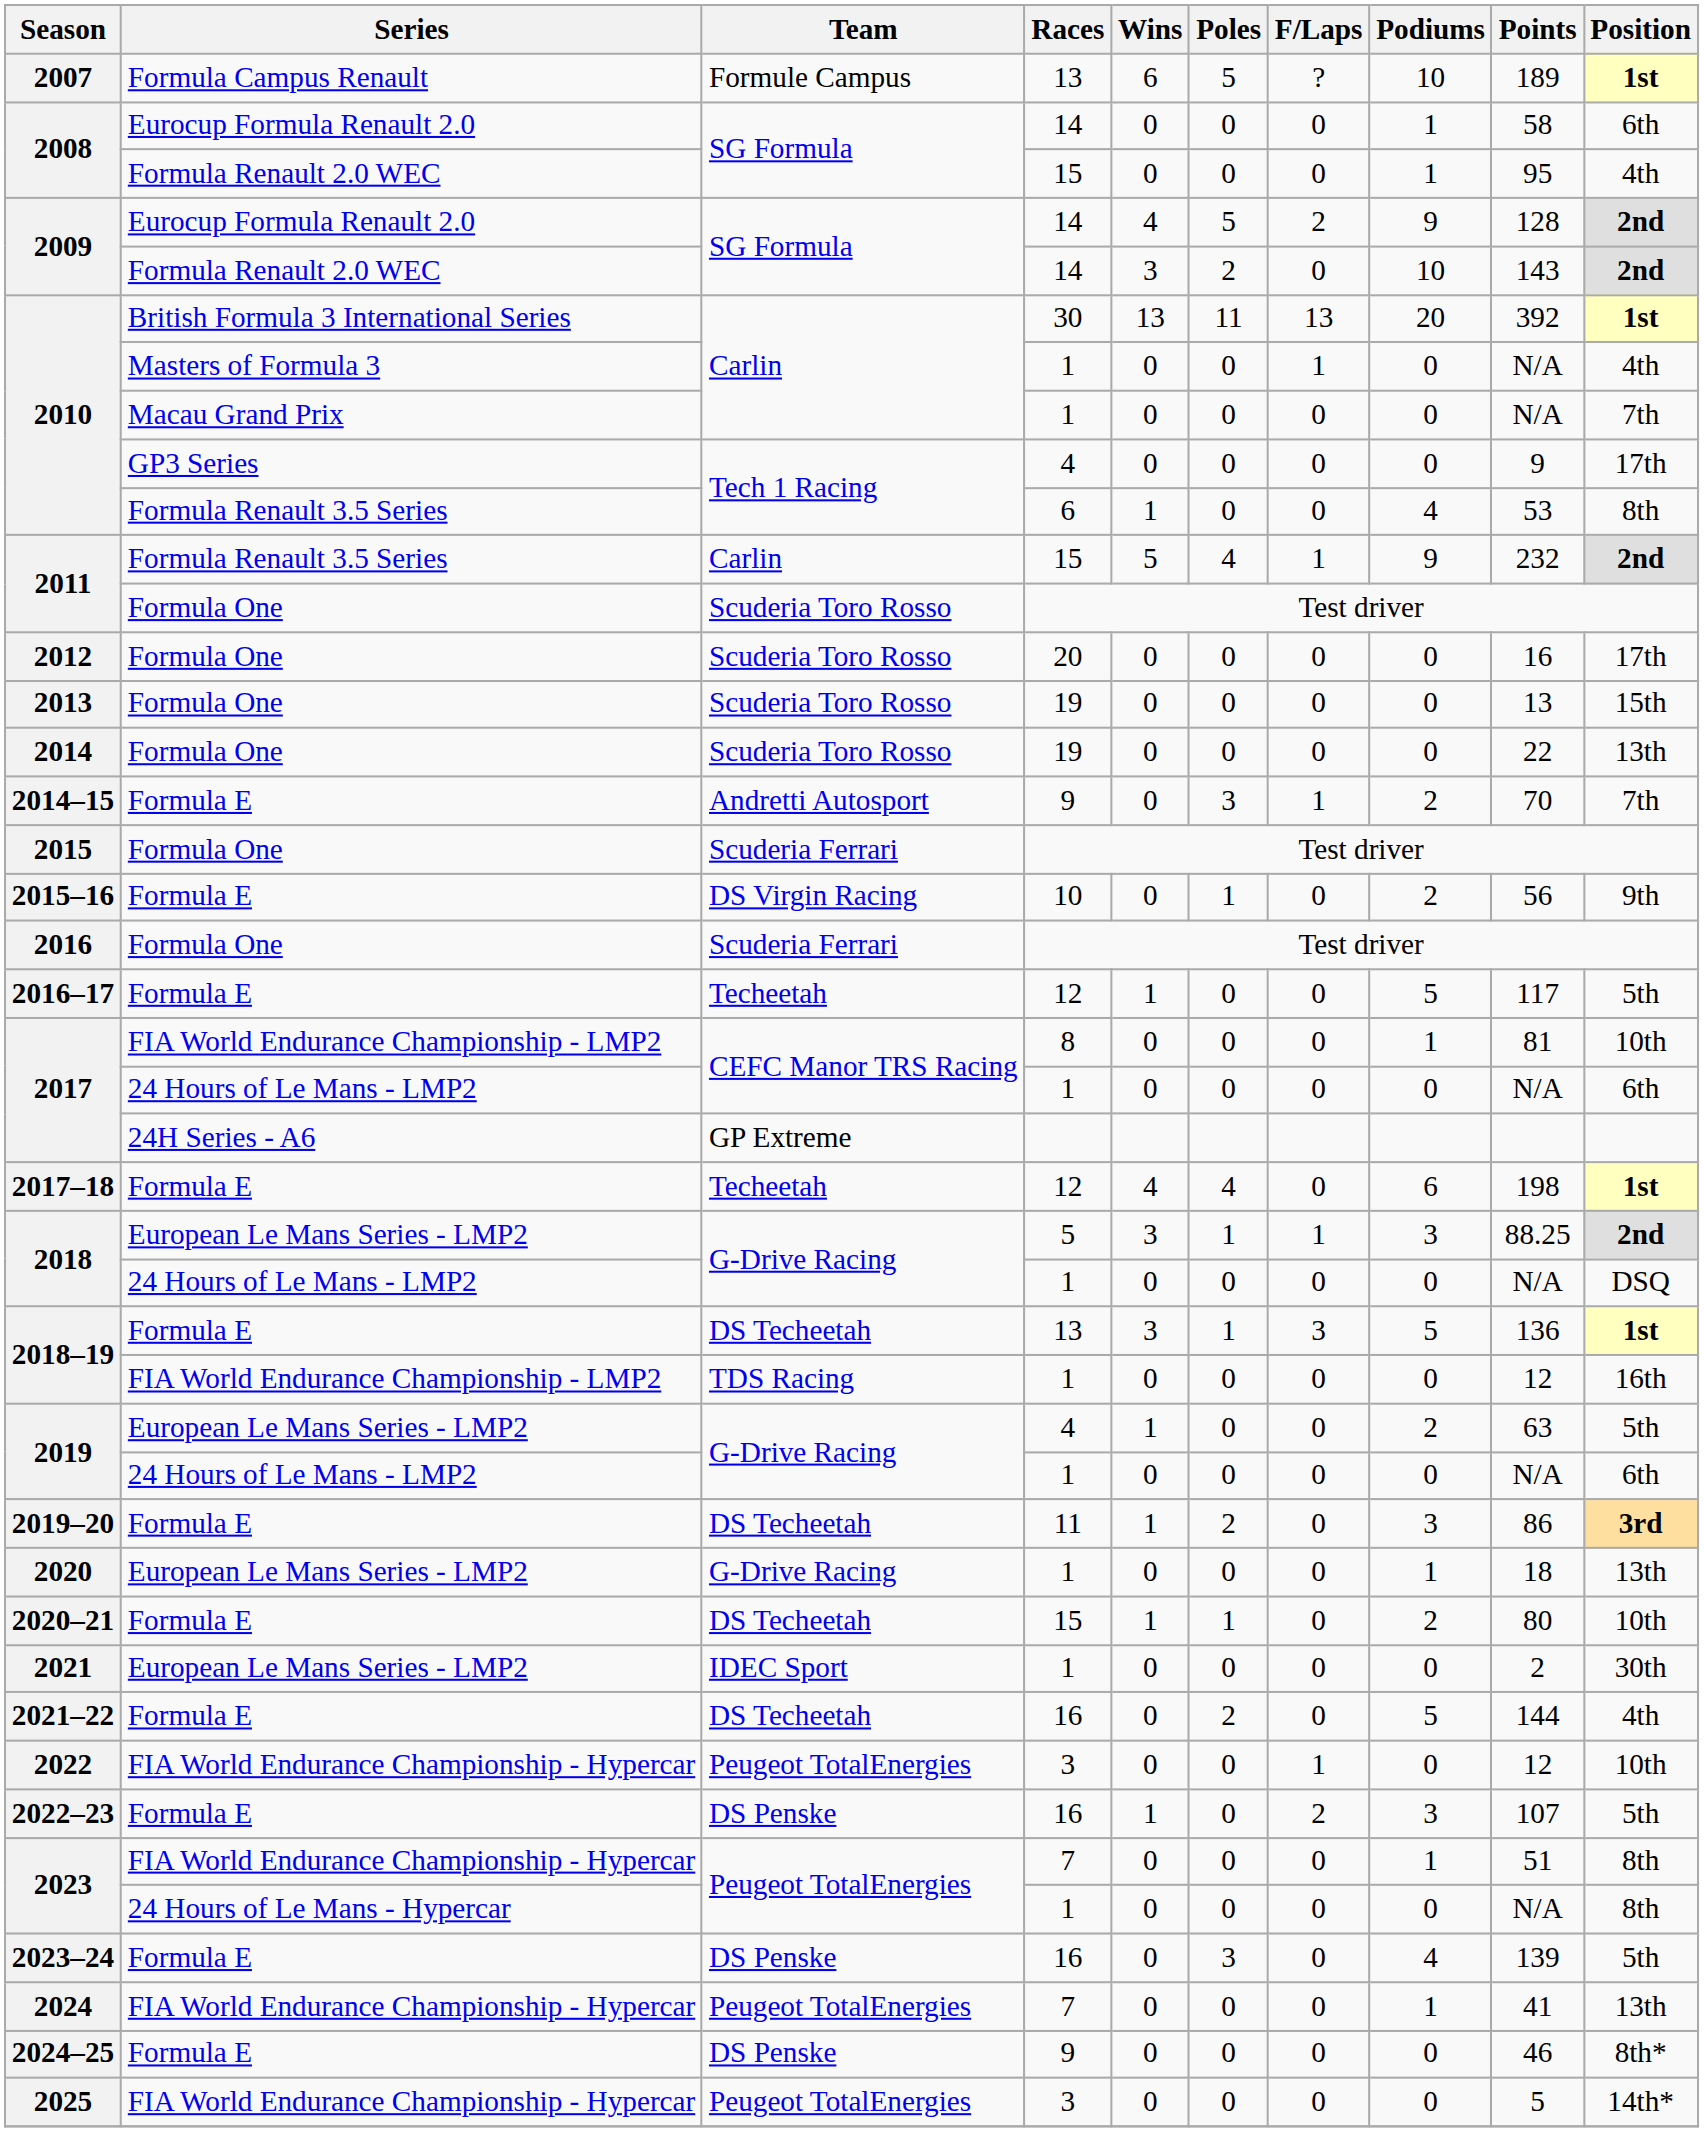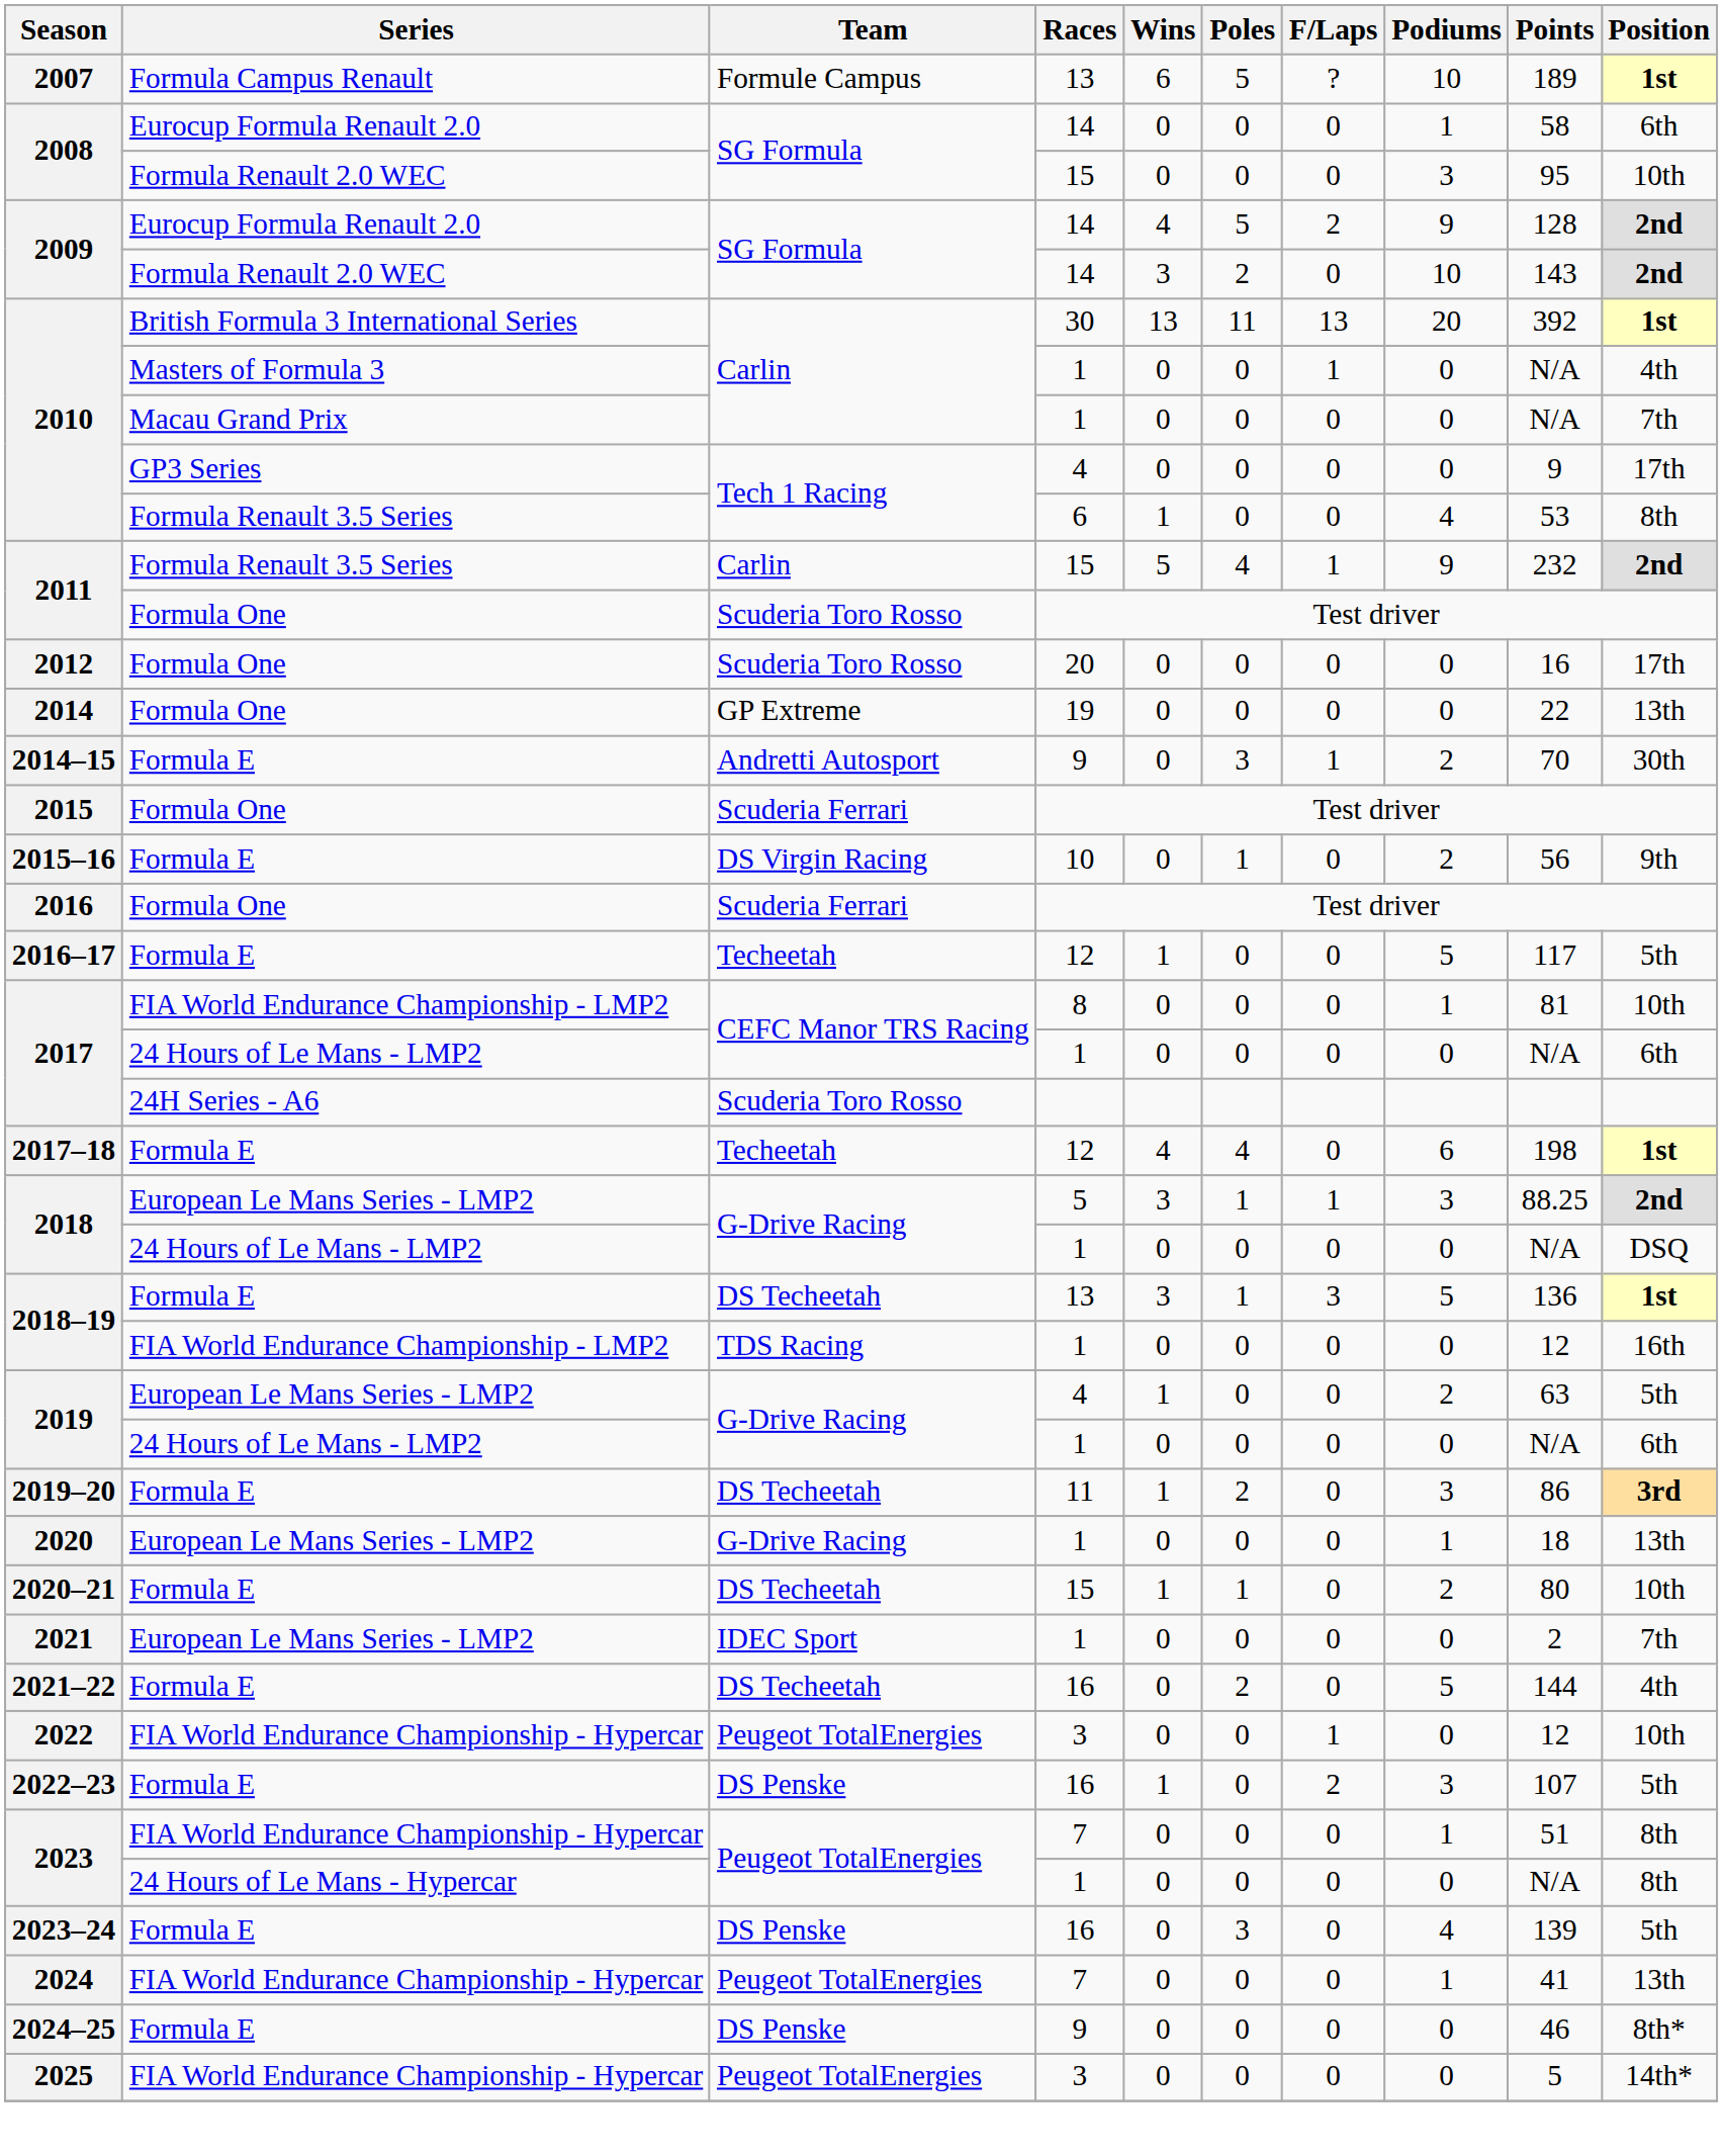2008 / Formula Renault 2.0 WEC | Podiums: 1 -> 3
2008 / Formula Renault 2.0 WEC | Position: 4th -> 10th
- row: 2013 | Formula One | Scuderia Toro Rosso | 19 | 0 | 0 | 0 | 0 | 13 | 15th
2014 | Team: Scuderia Toro Rosso -> GP Extreme
2014–15 | Position: 7th -> 30th
2017 / 24H Series - A6 | Team: GP Extreme -> Scuderia Toro Rosso
2021 | Position: 30th -> 7th
